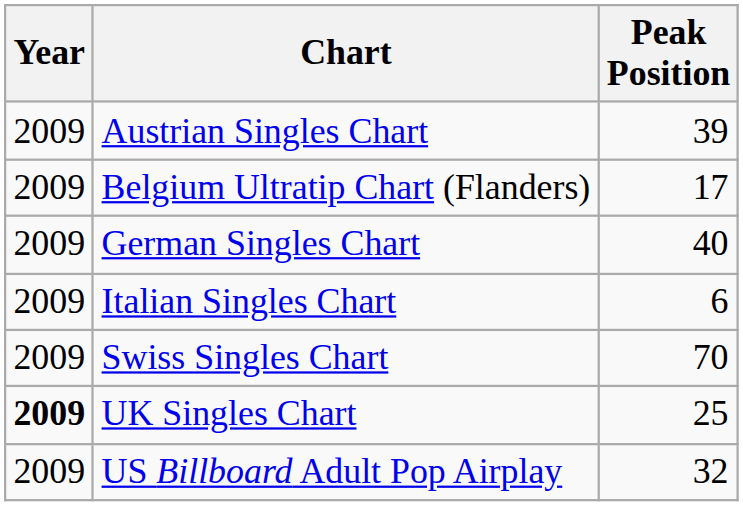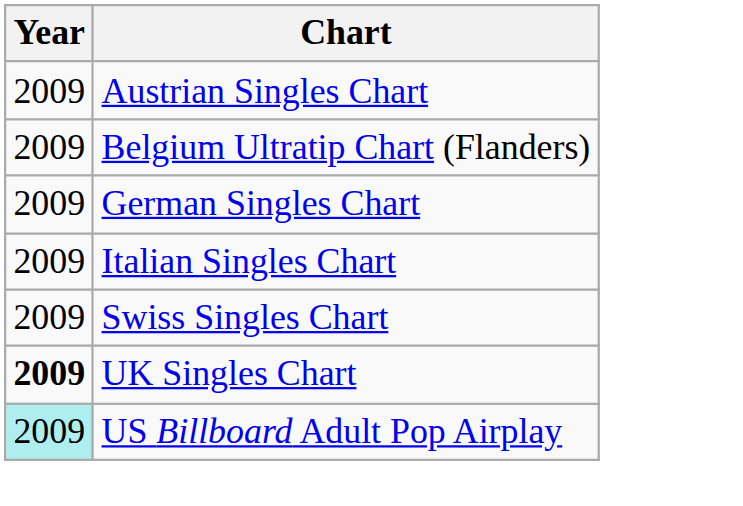- column: Peak Position | 39 | 17 | 40 | 6 | 70 | 25 | 32
US Billboard Adult Pop Airplay | Year: no background -> paleturquoise background
